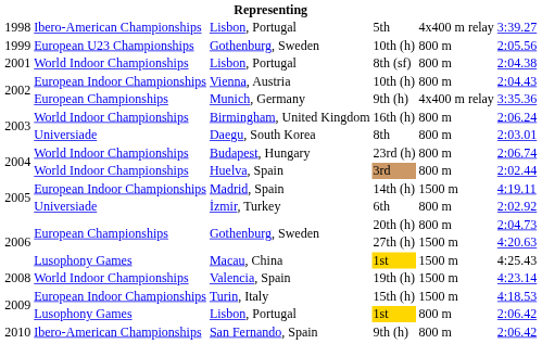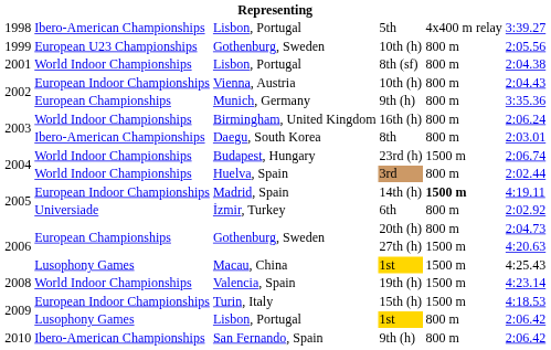Munich, Germany / 9th (h) | column 5: 4x400 m relay -> 800 m
8th | column 2: Universiade -> Ibero-American Championships
23rd (h) | column 5: 800 m -> 1500 m
14th (h) | column 5: normal -> bold
